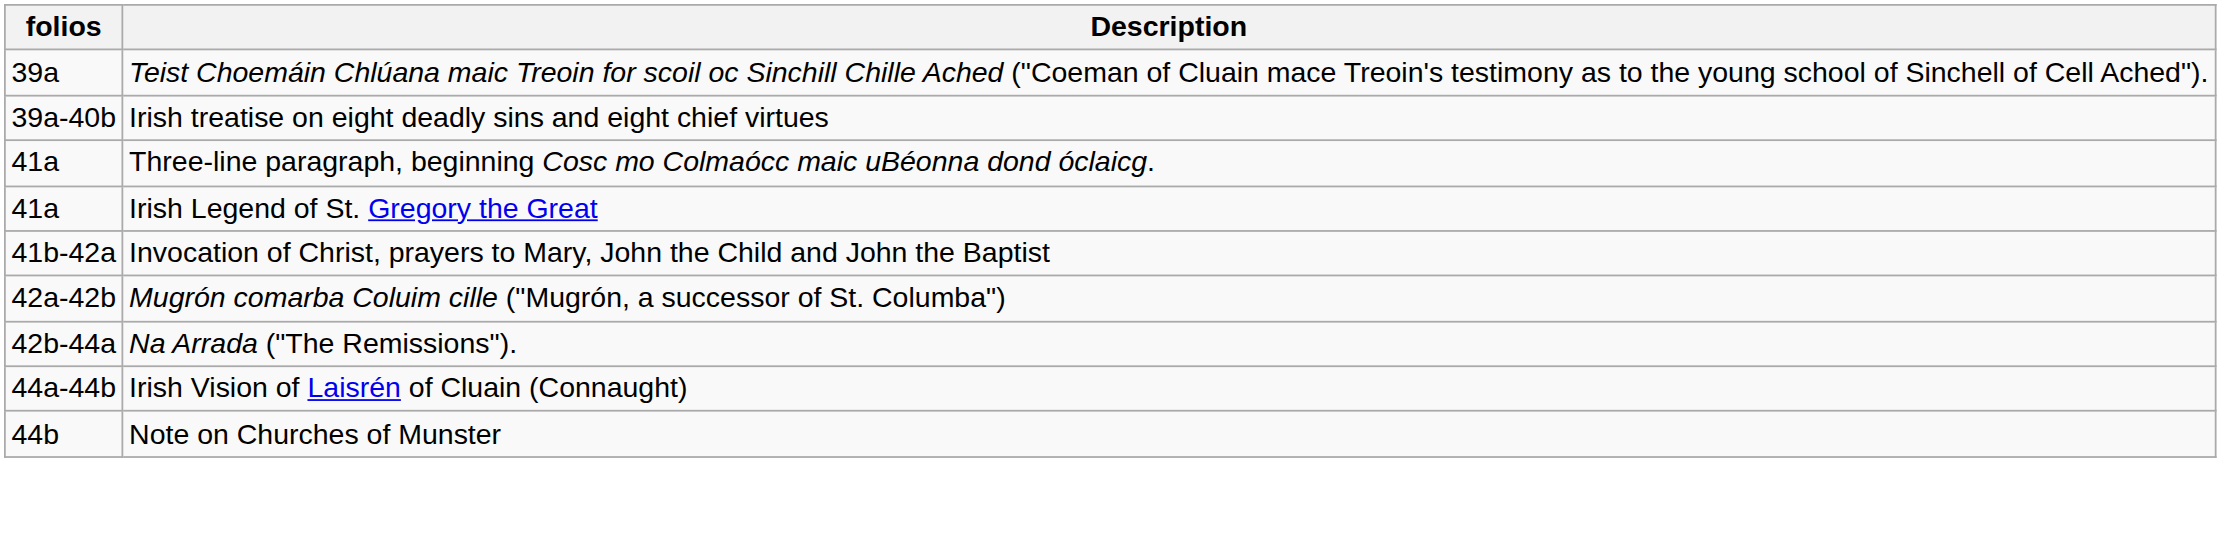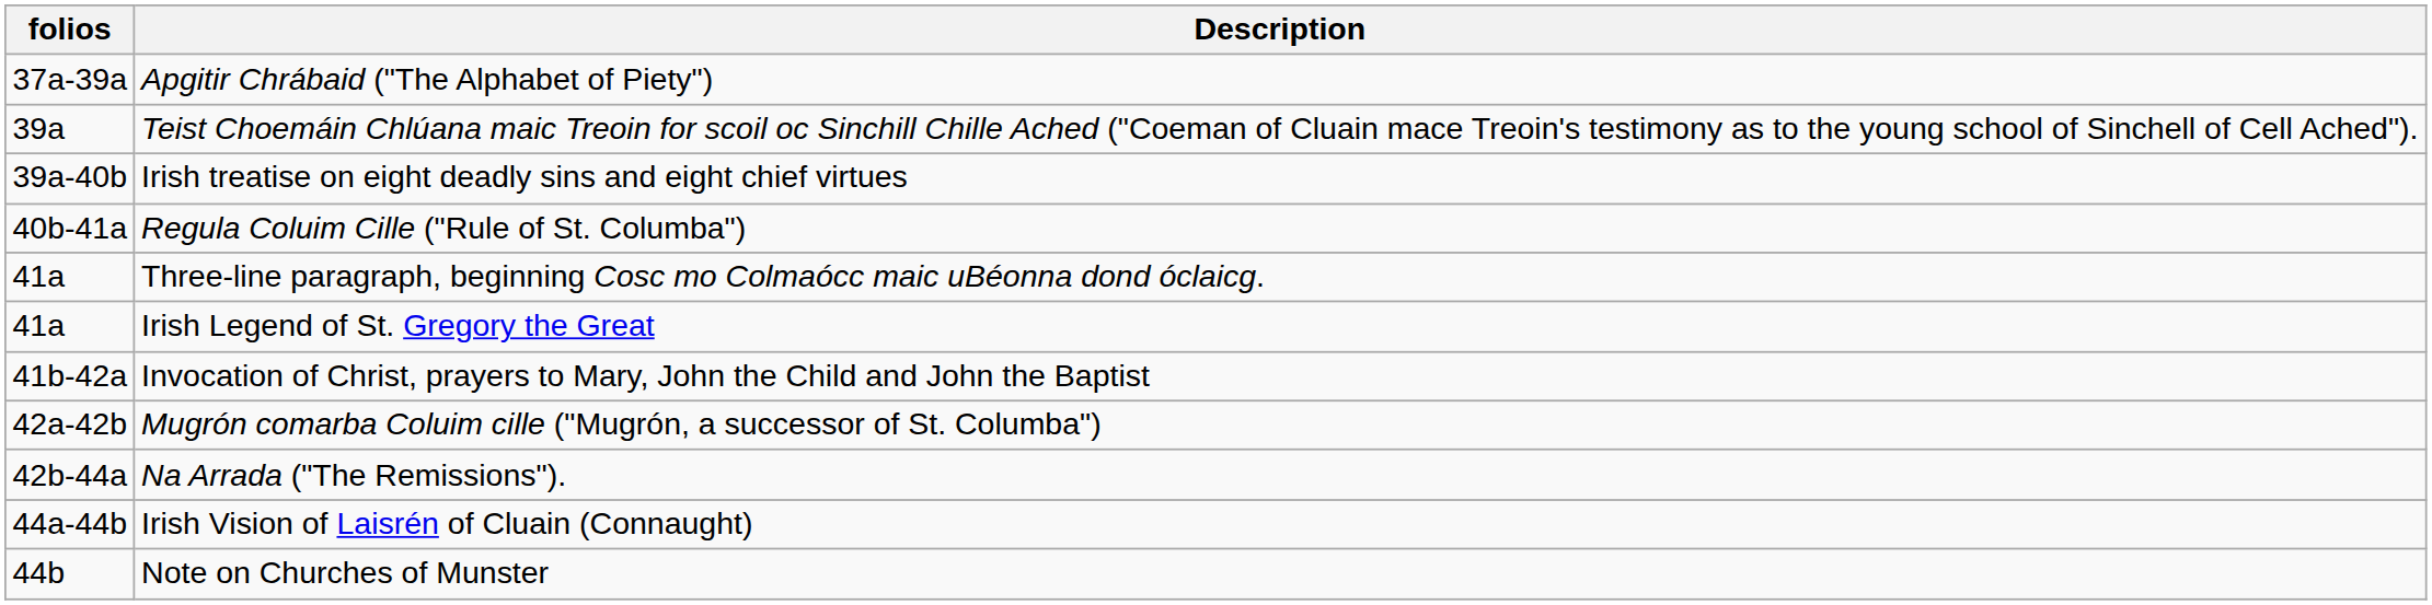+ row: 37a-39a | Apgitir Chrábaid ("The Alphabet of Piety")
+ row: 40b-41a | Regula Coluim Cille ("Rule of St. Columba")
